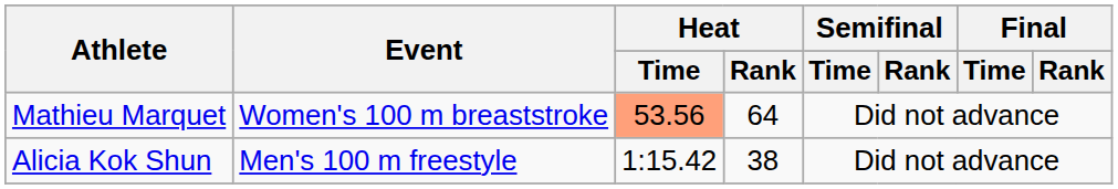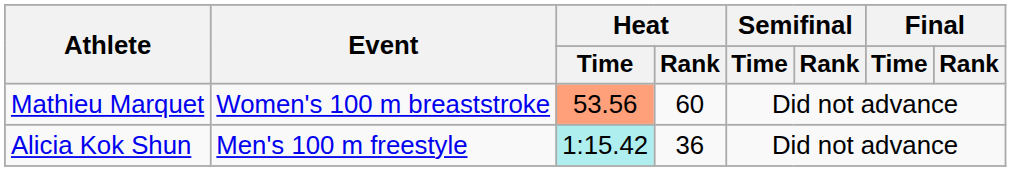Mathieu Marquet | Heat / Rank: 64 -> 60
Alicia Kok Shun | Heat / Time: no background -> paleturquoise background
Alicia Kok Shun | Heat / Rank: 38 -> 36
